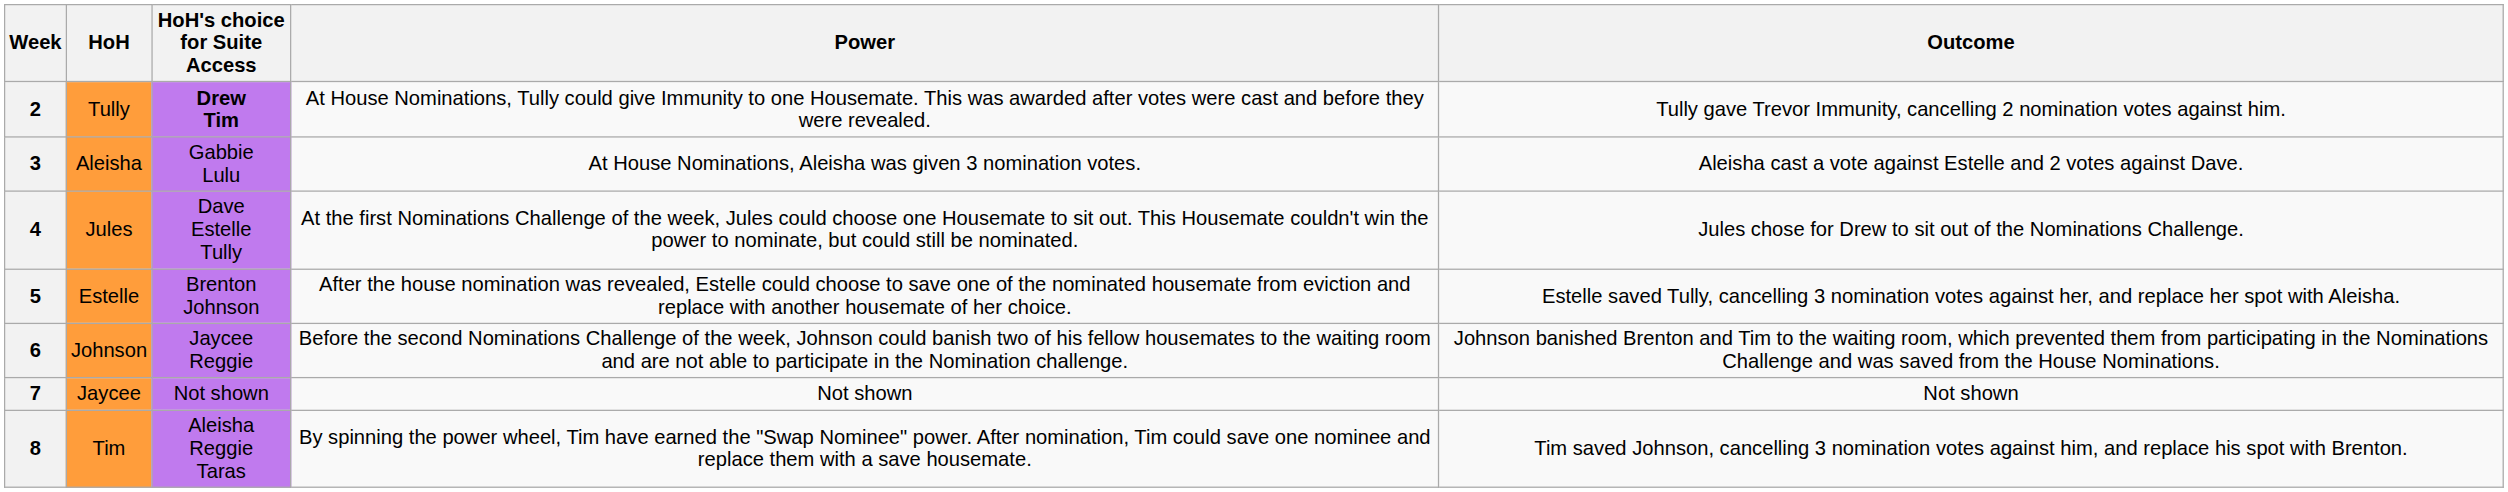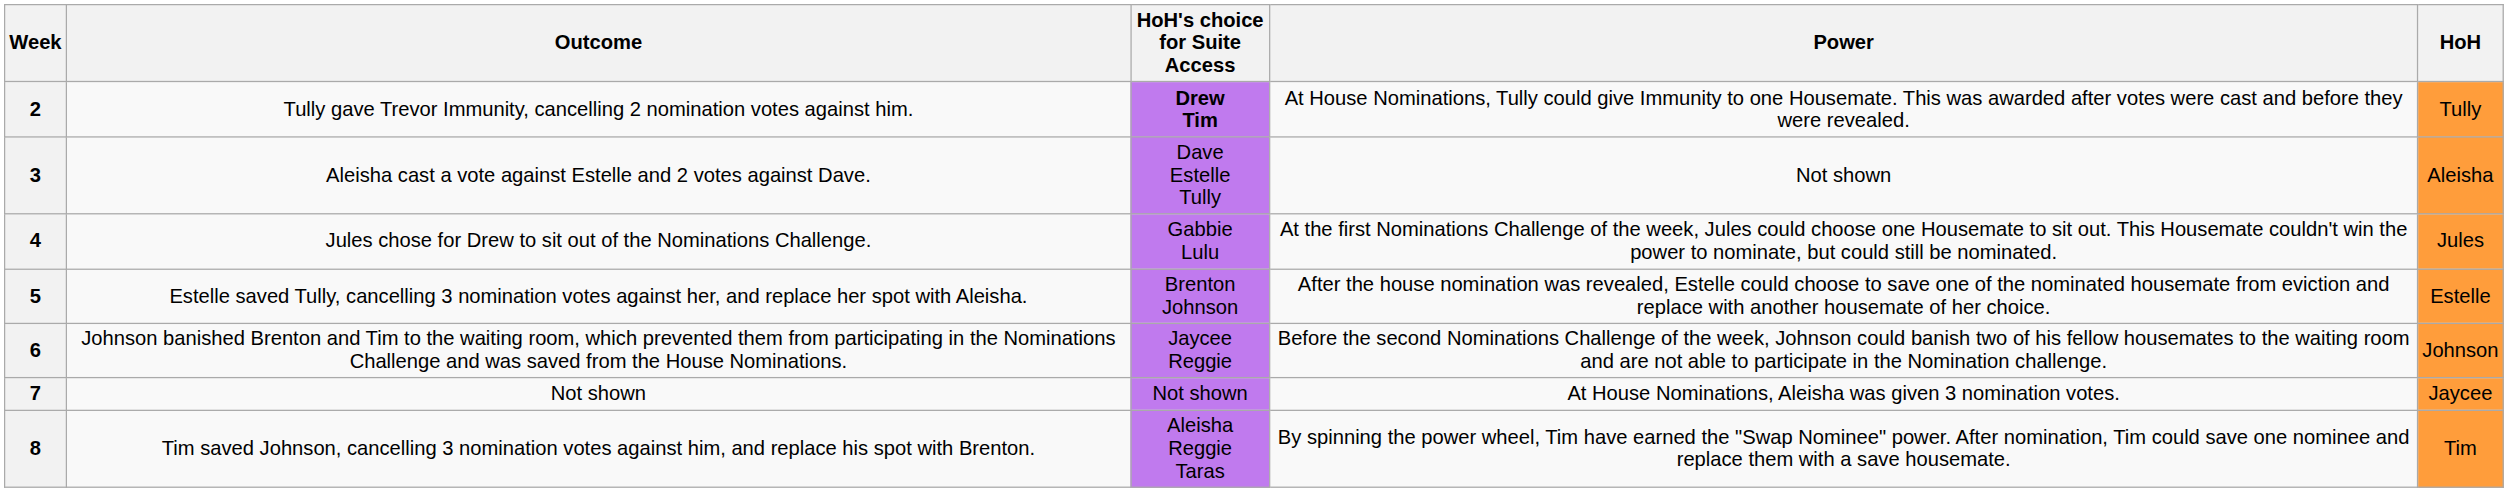columns swapped: HoH <-> Outcome
3 | HoH's choice for Suite Access: Gabbie Lulu -> Dave Estelle Tully
3 | Power: At House Nominations, Aleisha was given 3 nomination votes. -> Not shown
4 | HoH's choice for Suite Access: Dave Estelle Tully -> Gabbie Lulu
7 | Power: Not shown -> At House Nominations, Aleisha was given 3 nomination votes.
